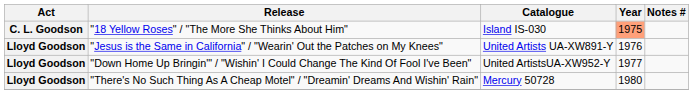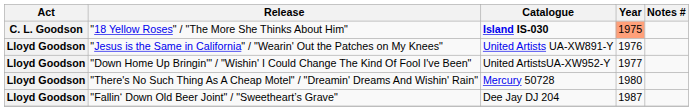"18 Yellow Roses" / "The More She Thinks About Him" | Catalogue: normal -> bold
+ row: Lloyd Goodson | "Fallin‘ Down Old Beer Joint" / "Sweetheart’s Grave" | Dee Jay DJ 204 | 1987
